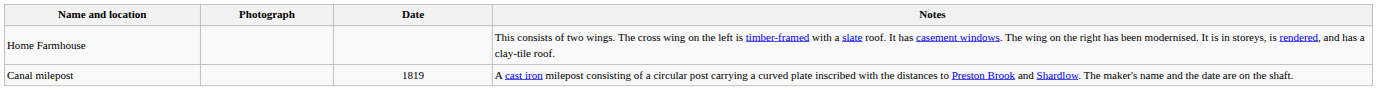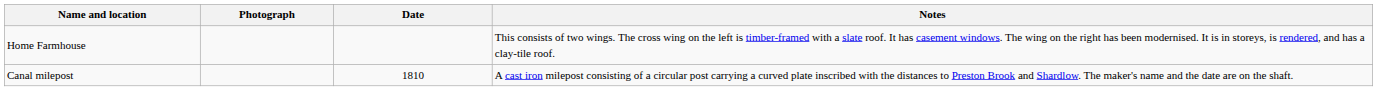Canal milepost | Date: 1819 -> 1810
